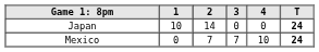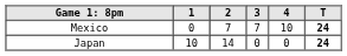rows swapped: Mexico <-> Japan
